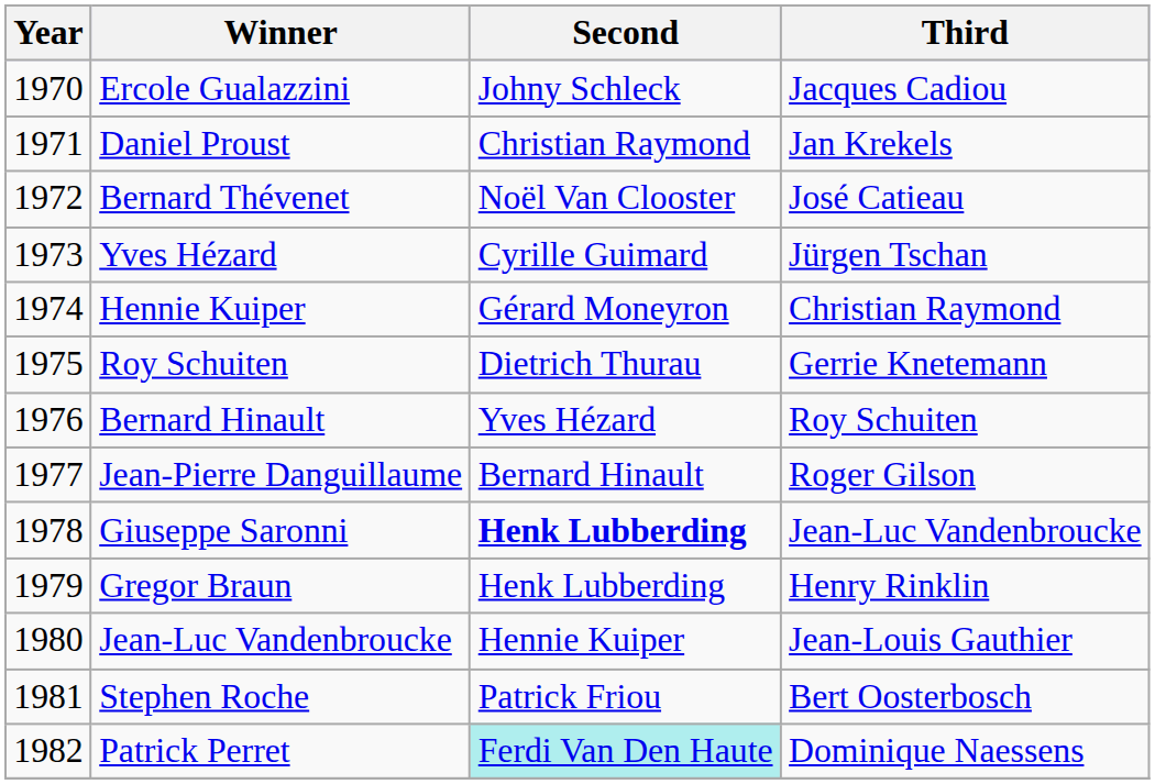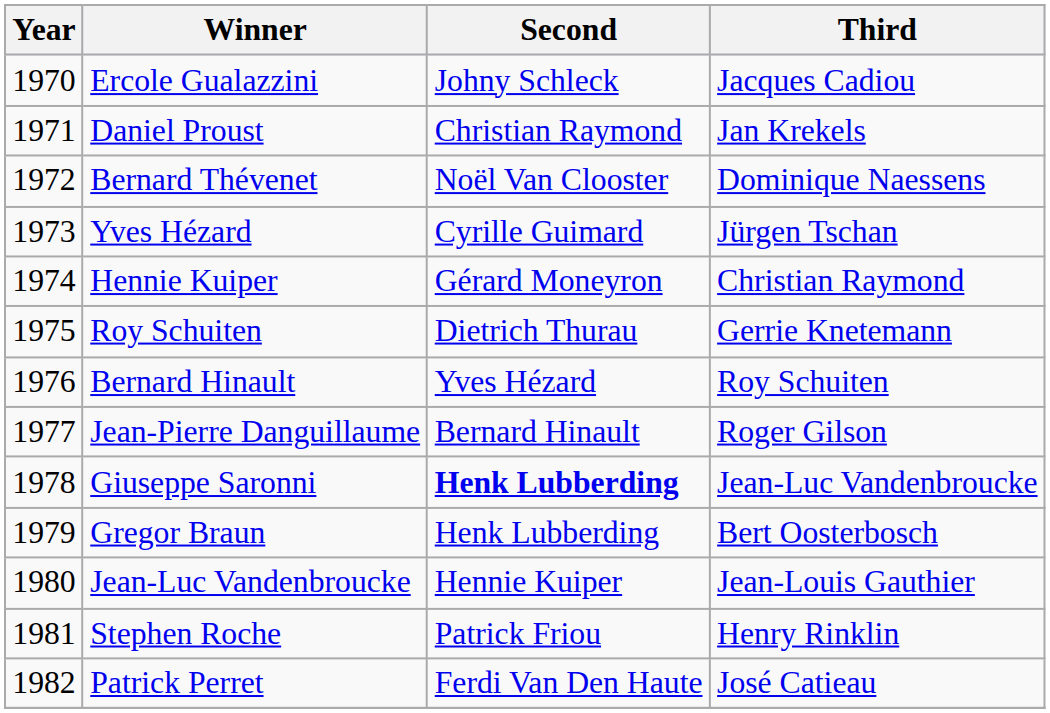Bernard Thévenet | Third: José Catieau -> Dominique Naessens
Gregor Braun | Third: Henry Rinklin -> Bert Oosterbosch
Stephen Roche | Third: Bert Oosterbosch -> Henry Rinklin
Patrick Perret | Second: paleturquoise background -> no background
Patrick Perret | Third: Dominique Naessens -> José Catieau
